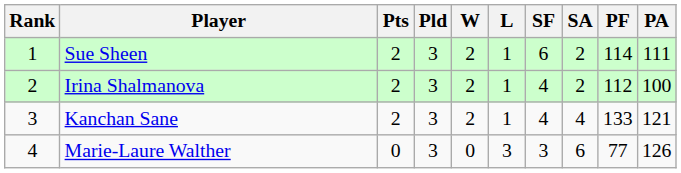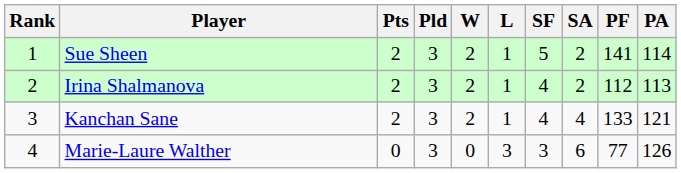Sue Sheen | SF: 6 -> 5
Sue Sheen | PF: 114 -> 141
Sue Sheen | PA: 111 -> 114
Irina Shalmanova | PA: 100 -> 113
